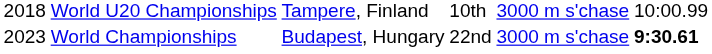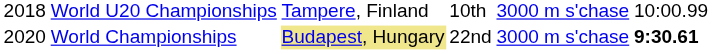World Championships | column 1: 2023 -> 2020
World Championships | column 3: no background -> khaki background
